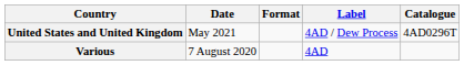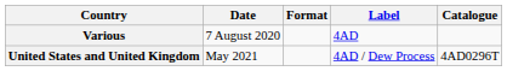rows swapped: Various <-> United States and United Kingdom
